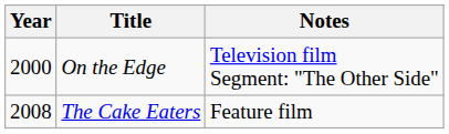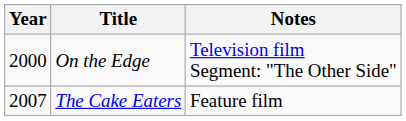The Cake Eaters | Year: 2008 -> 2007
